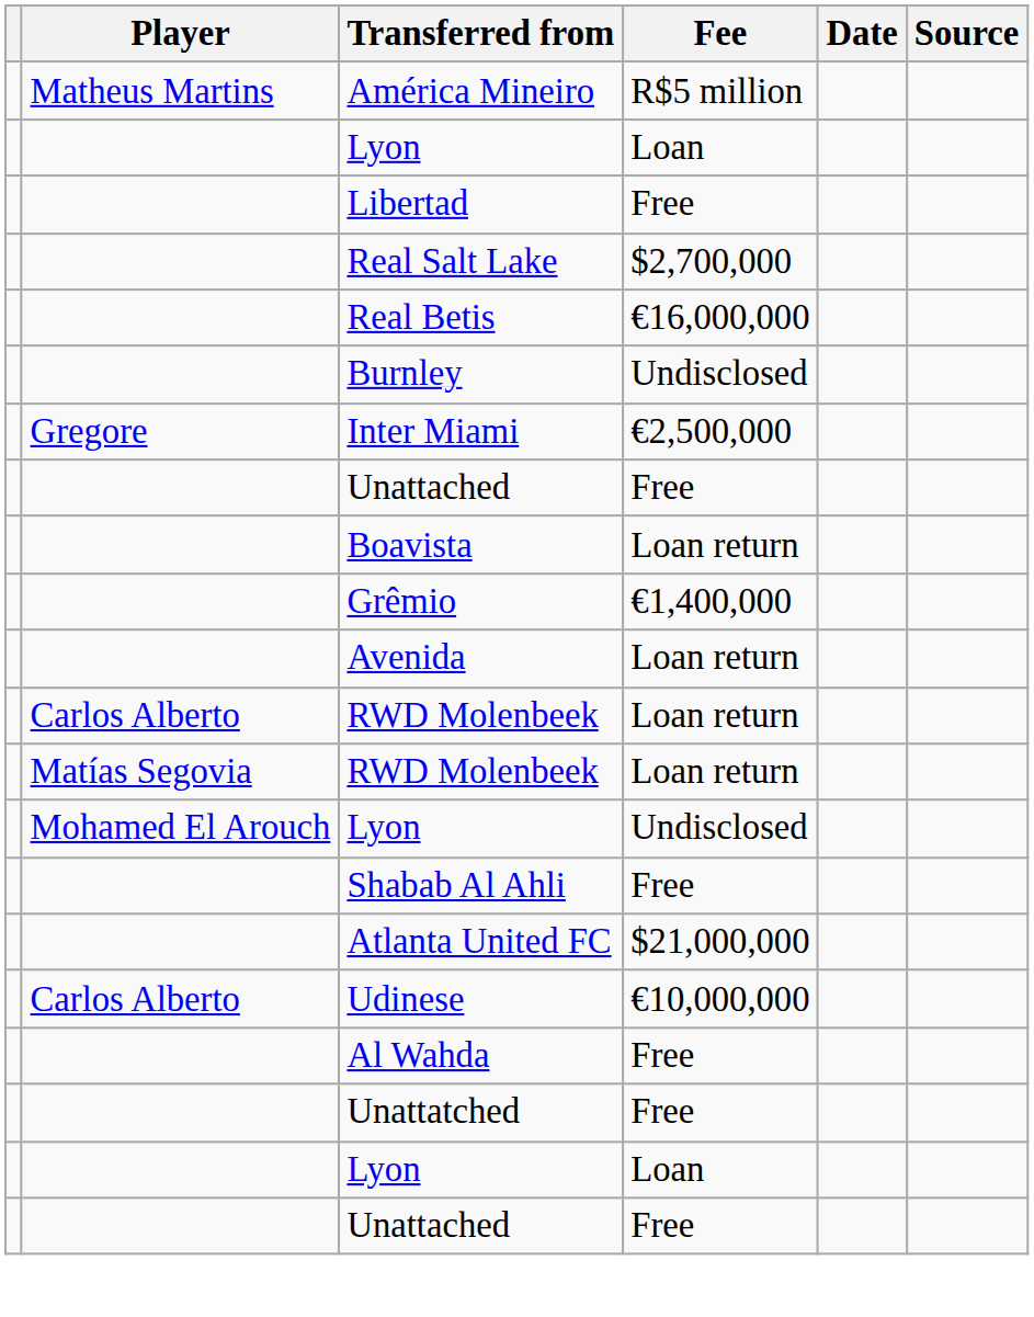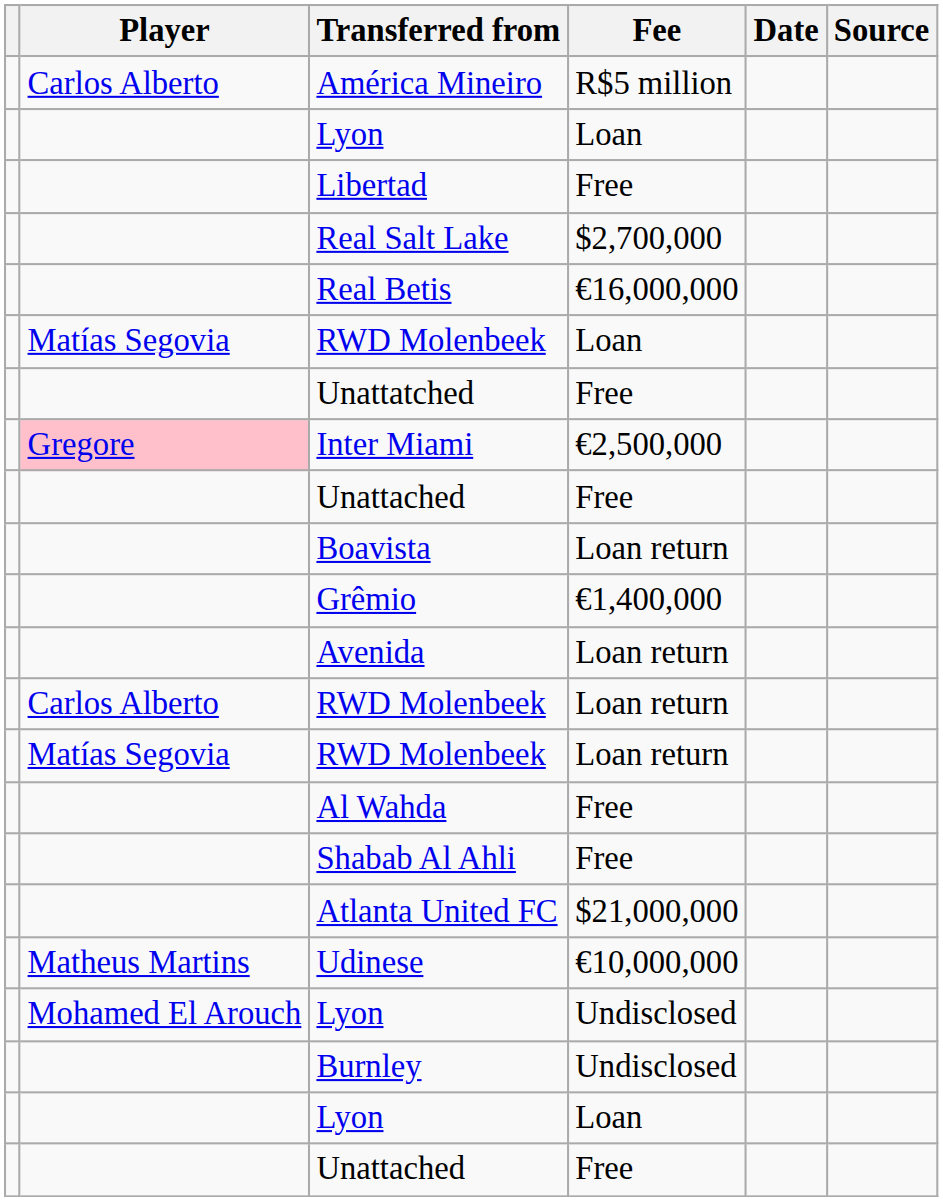América Mineiro | Player: Matheus Martins -> Carlos Alberto
+ row: Matías Segovia | RWD Molenbeek | Loan
rows swapped: Unattatched <-> Burnley
Inter Miami | Player: no background -> pink background
rows swapped: Al Wahda <-> Lyon / Undisclosed
Udinese | Player: Carlos Alberto -> Matheus Martins
